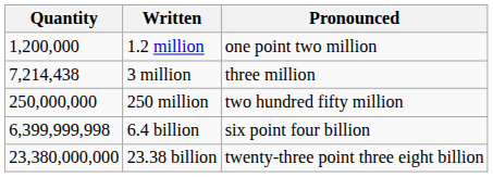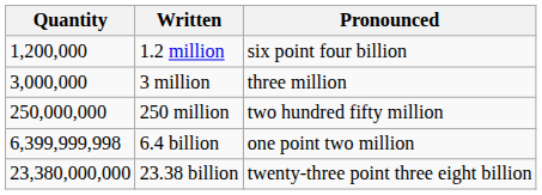1.2 million | Pronounced: one point two million -> six point four billion
3 million | Quantity: 7,214,438 -> 3,000,000
6.4 billion | Pronounced: six point four billion -> one point two million
